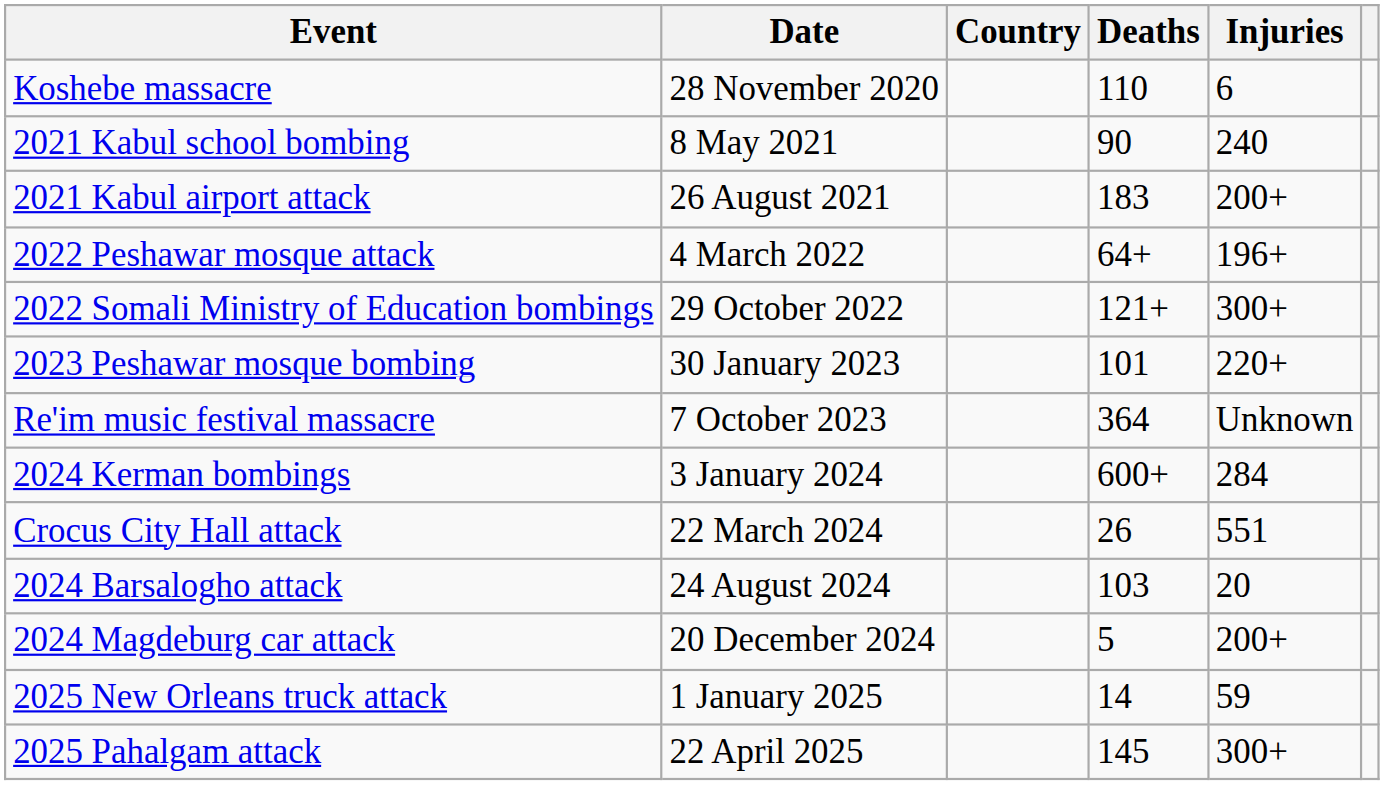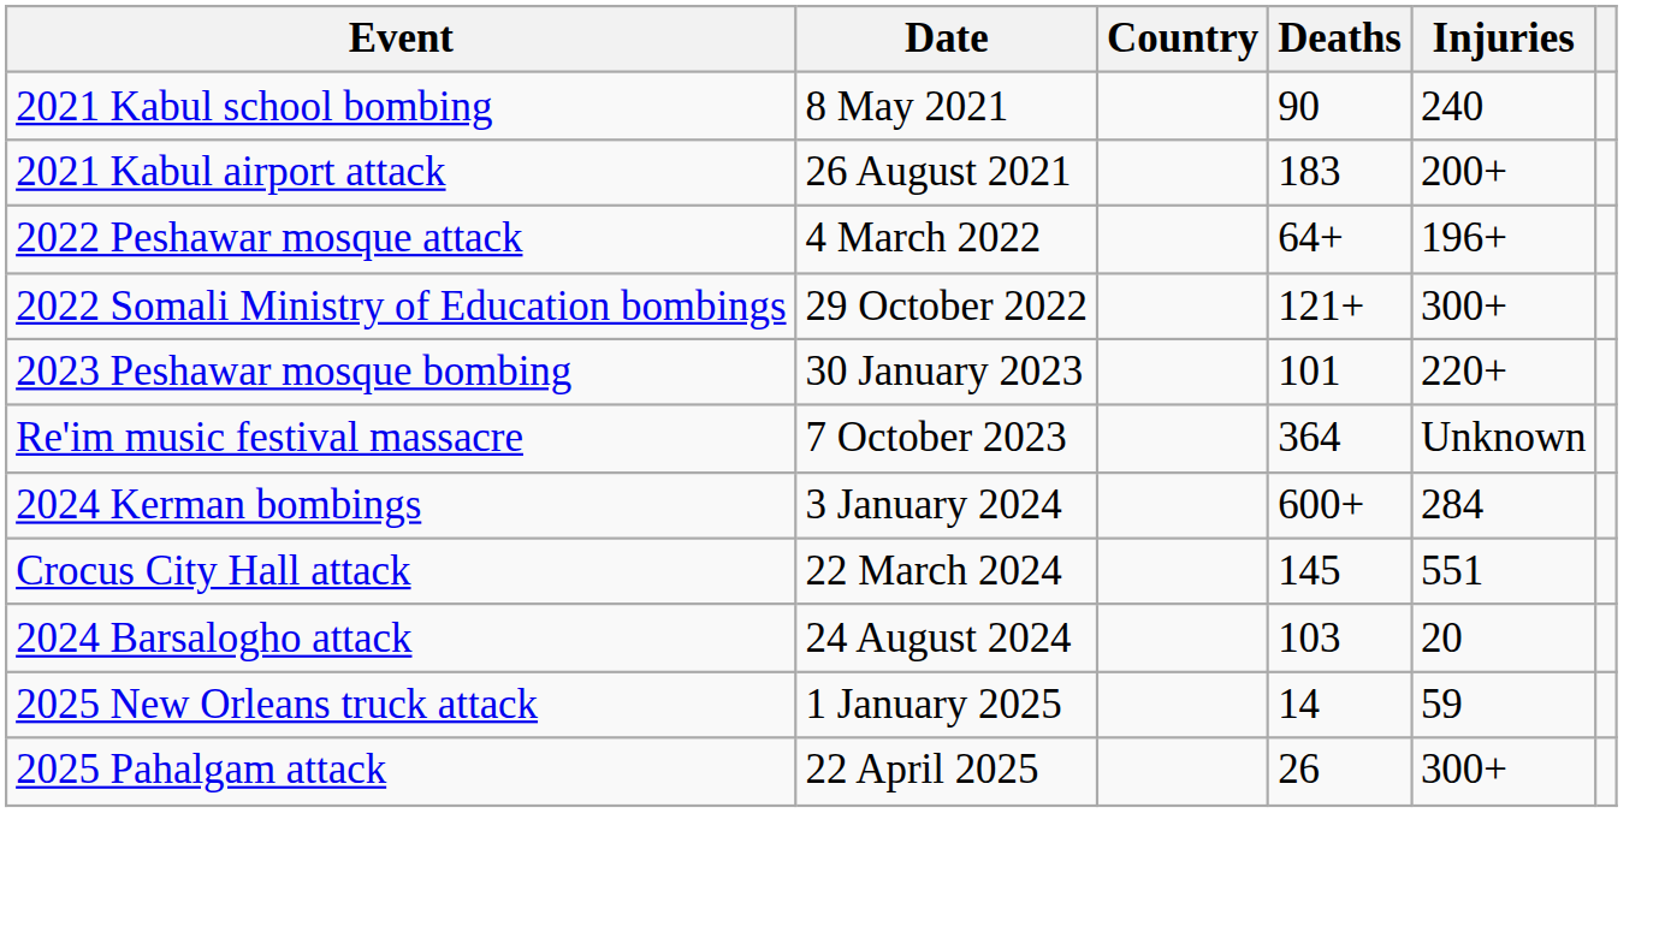- row: Koshebe massacre | 28 November 2020 | 110 | 6
Crocus City Hall attack | Deaths: 26 -> 145
- row: 2024 Magdeburg car attack | 20 December 2024 | 5 | 200+
2025 Pahalgam attack | Deaths: 145 -> 26
